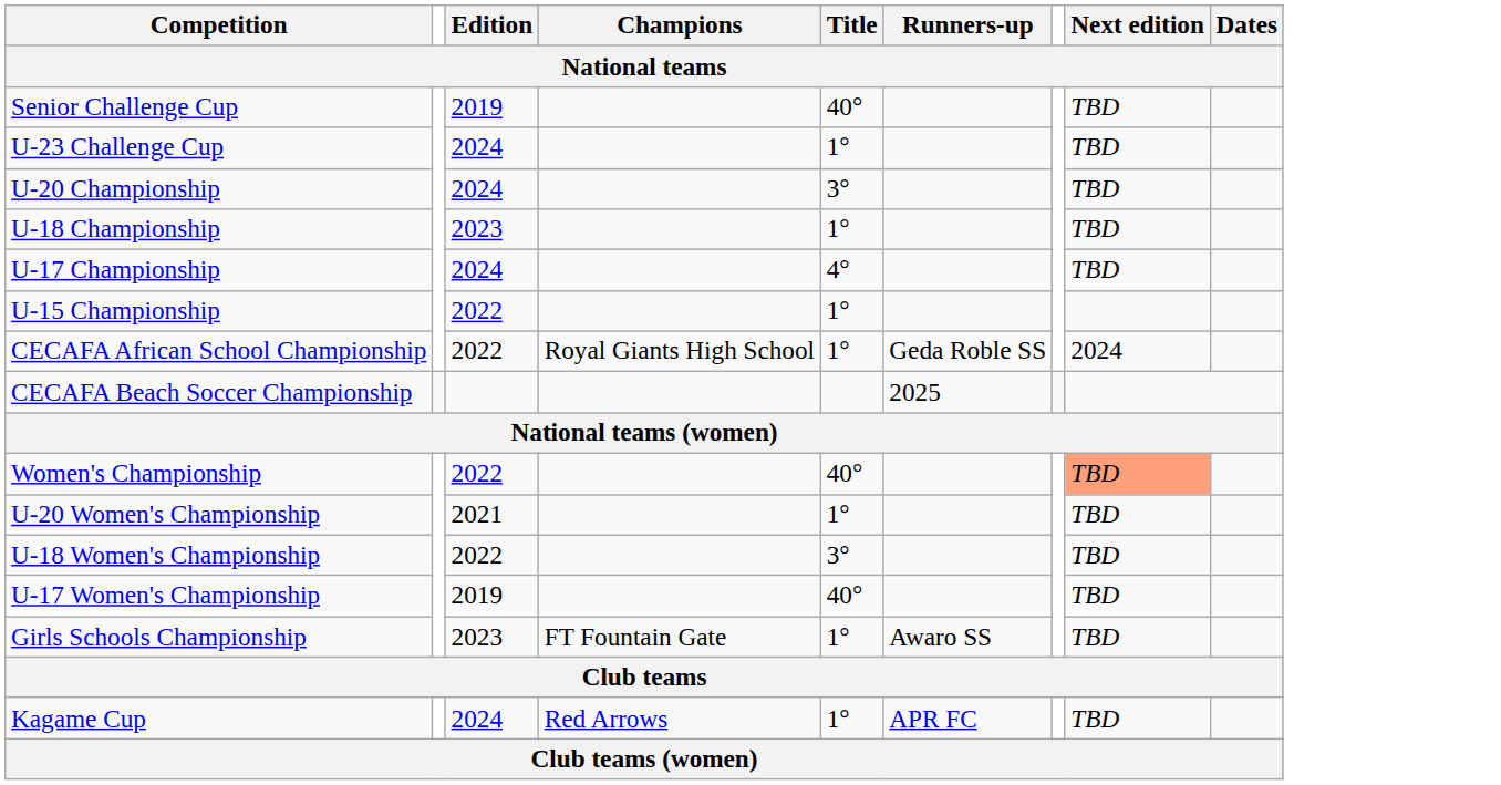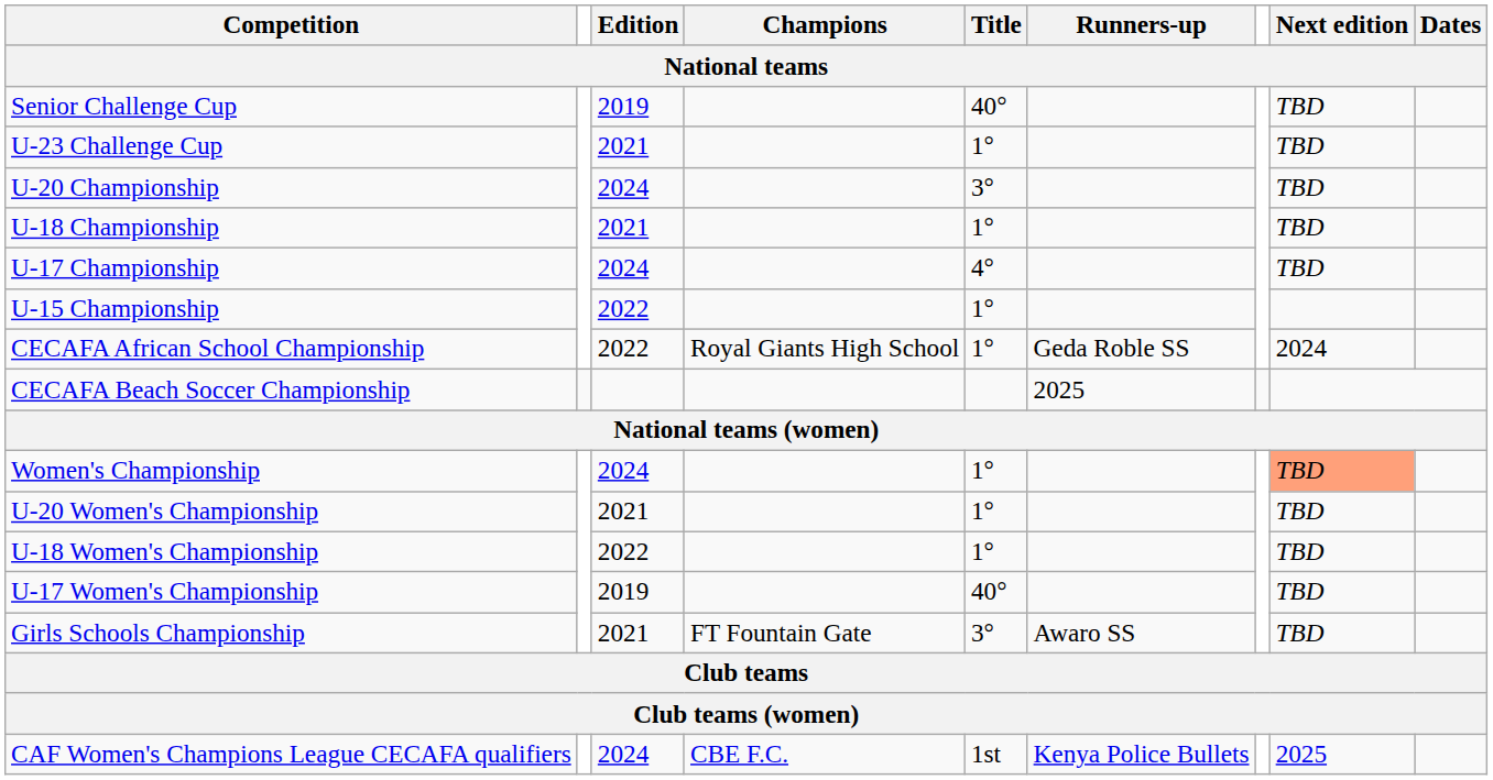U-23 Challenge Cup | Edition: 2024 -> 2021
U-18 Championship | Edition: 2023 -> 2021
Women's Championship | Edition: 2022 -> 2024
Women's Championship | Title: 40° -> 1°
U-18 Women's Championship | Title: 3° -> 1°
Girls Schools Championship | Edition: 2023 -> 2021
Girls Schools Championship | Title: 1° -> 3°
- row: Kagame Cup | 2024 | Red Arrows | 1° | APR FC | TBD
+ row: CAF Women's Champions League CECAFA qualifiers | 2024 | CBE F.C. | 1st | Kenya Police Bullets | 2025
